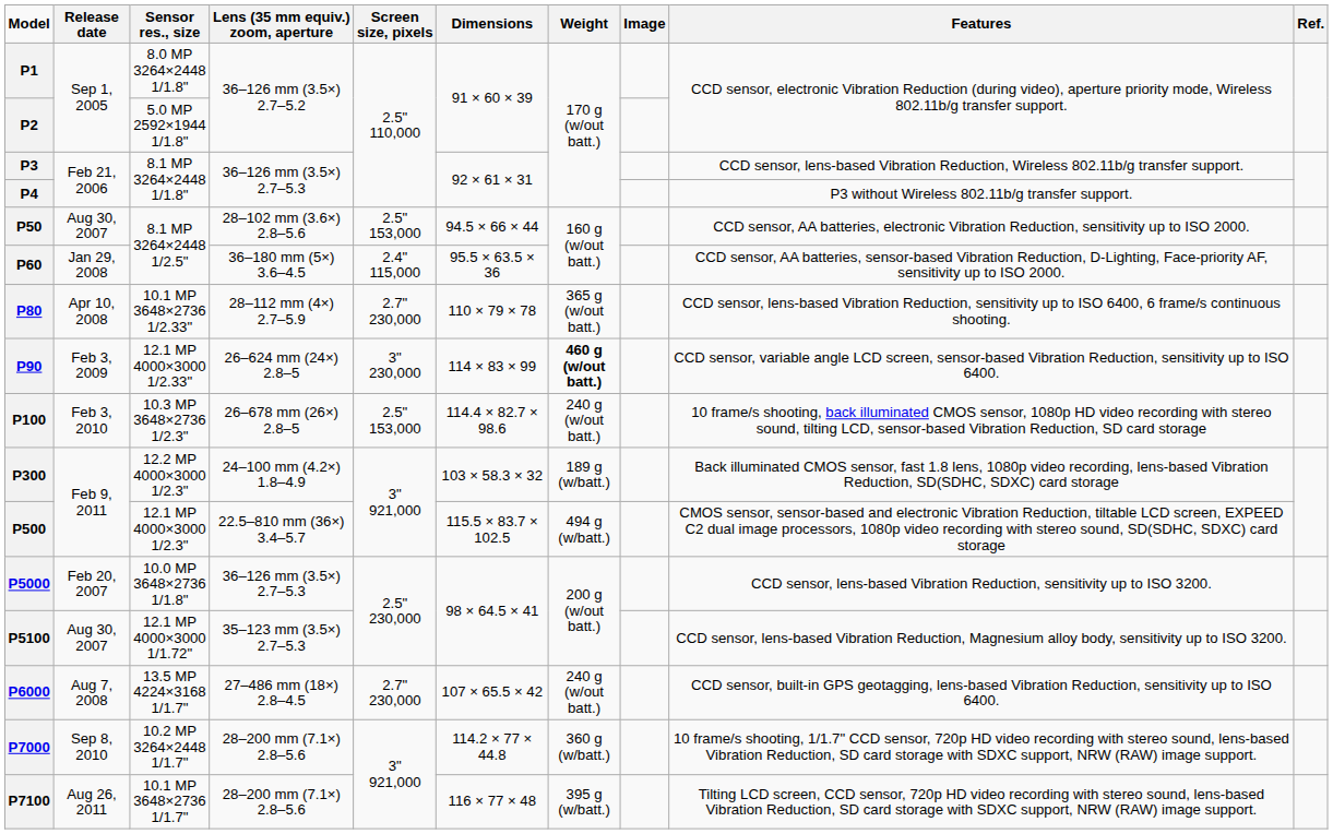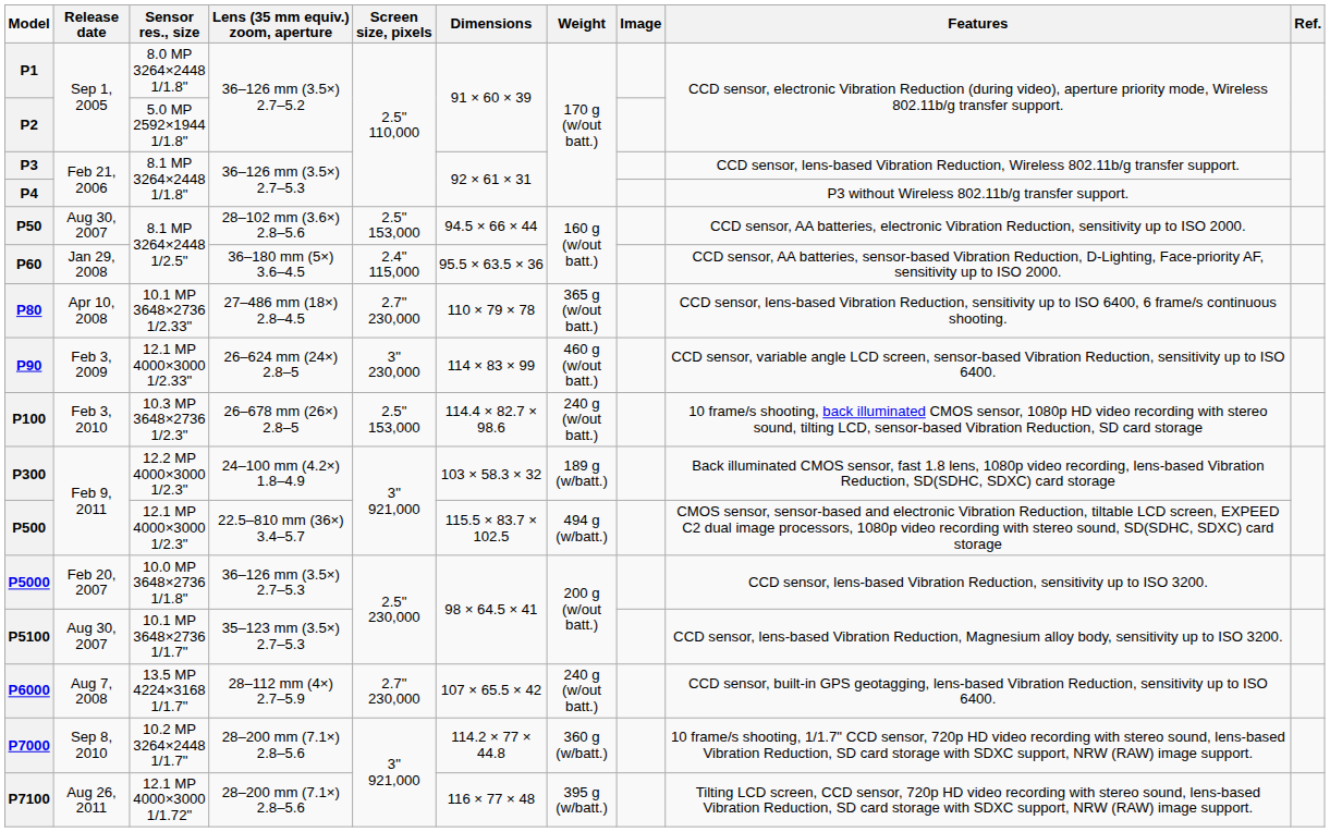P80 | Lens (35 mm equiv.) zoom, aperture: 28–112 mm (4×) 2.7–5.9 -> 27–486 mm (18×) 2.8–4.5
P90 | Weight: bold -> normal
P5100 | Sensor res., size: 12.1 MP 4000×3000 1/1.72" -> 10.1 MP 3648×2736 1/1.7"
P6000 | Lens (35 mm equiv.) zoom, aperture: 27–486 mm (18×) 2.8–4.5 -> 28–112 mm (4×) 2.7–5.9
P7100 | Sensor res., size: 10.1 MP 3648×2736 1/1.7" -> 12.1 MP 4000×3000 1/1.72"
